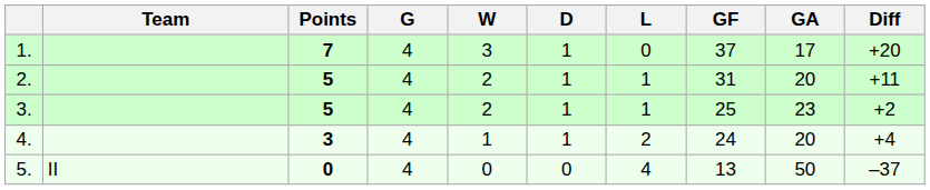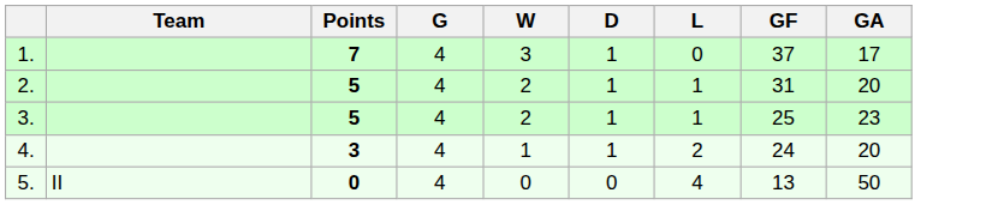- column: Diff | +20 | +11 | +2 | +4 | –37
